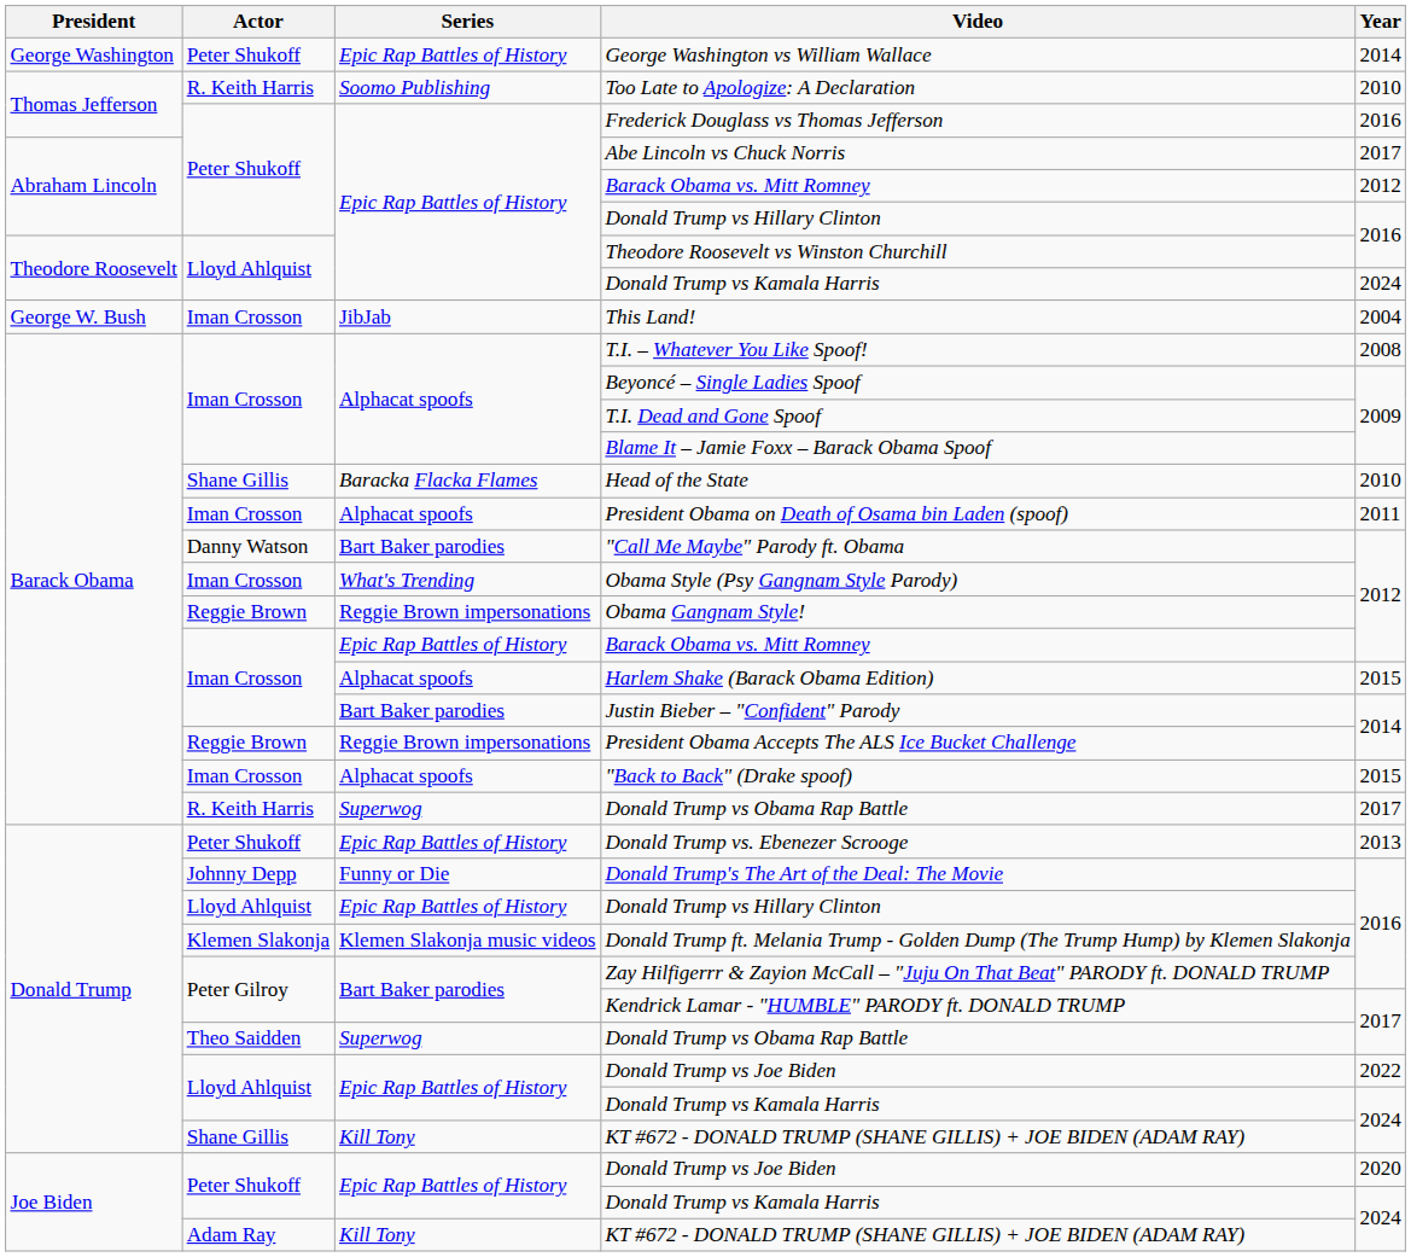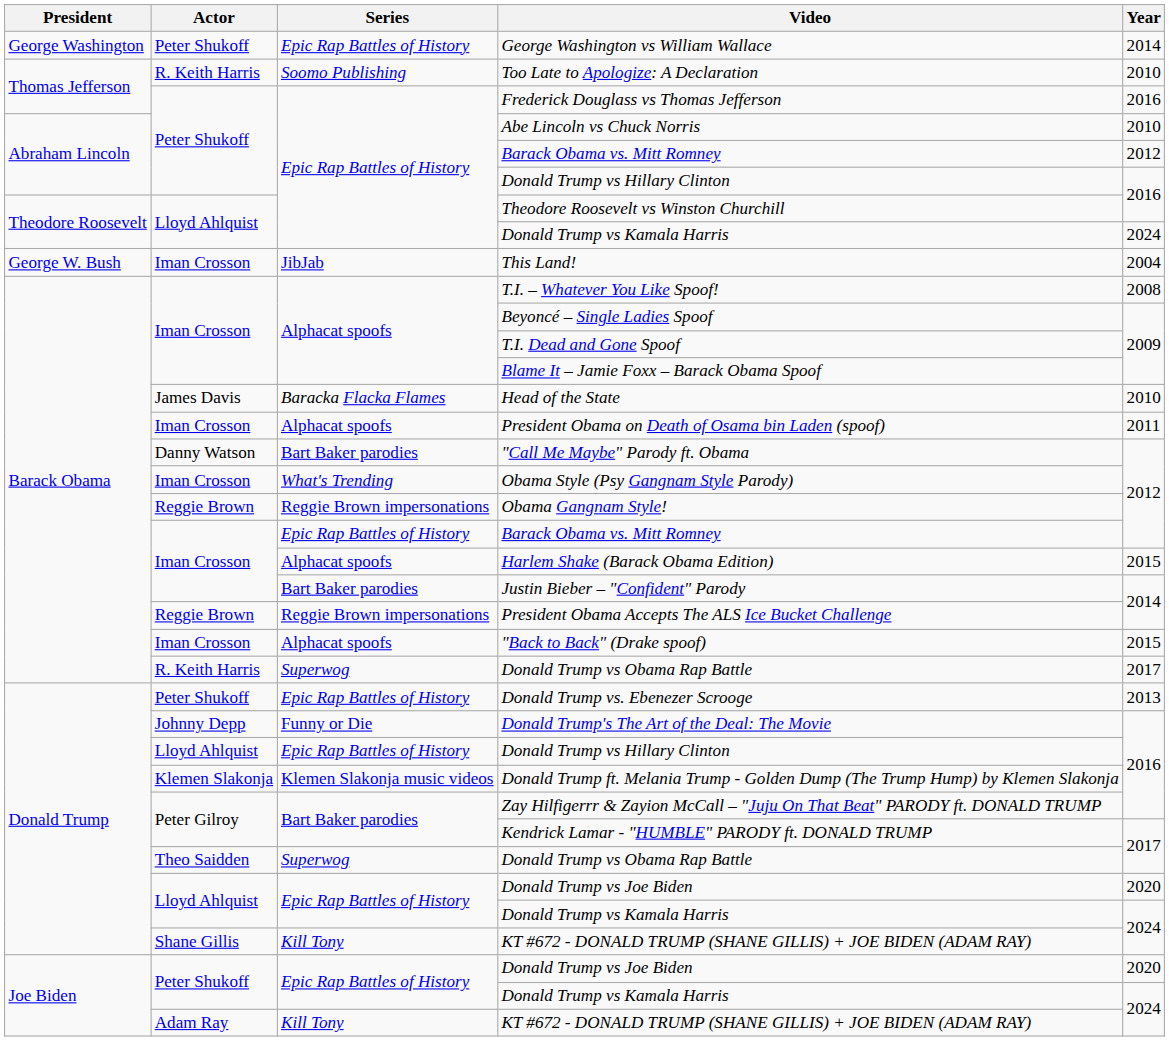Abe Lincoln vs Chuck Norris | Year: 2017 -> 2010
Head of the State | Actor: Shane Gillis -> James Davis
Donald Trump / Donald Trump vs Joe Biden | Year: 2022 -> 2020
